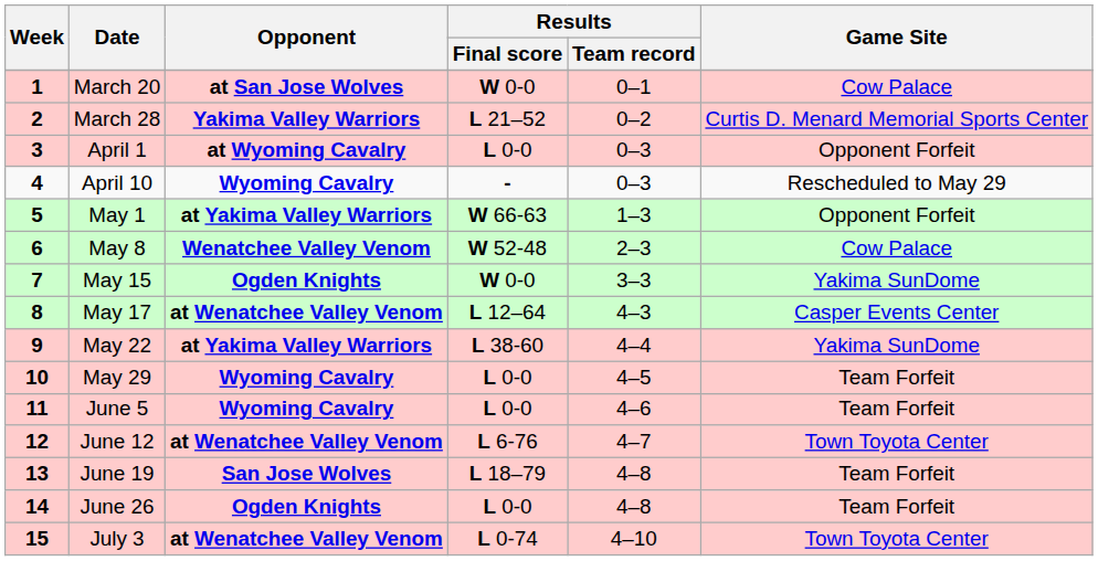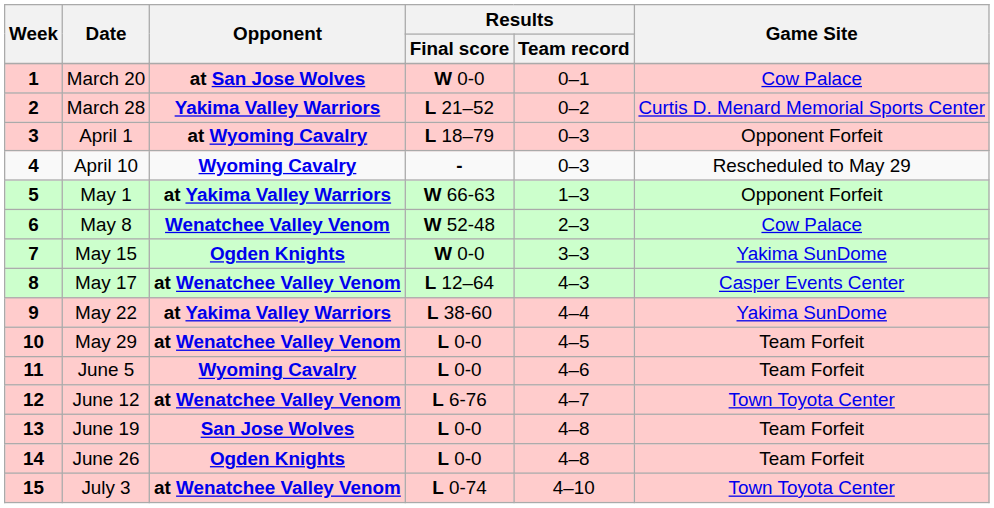April 1 | Results / Final score: L 0-0 -> L 18–79
May 29 | Opponent: Wyoming Cavalry -> at Wenatchee Valley Venom
June 19 | Results / Final score: L 18–79 -> L 0-0
